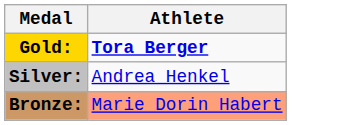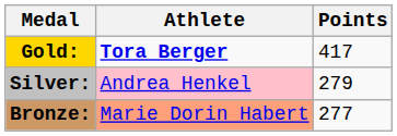+ column: Points | 417 | 279 | 277
Silver: | Athlete: no background -> pink background
